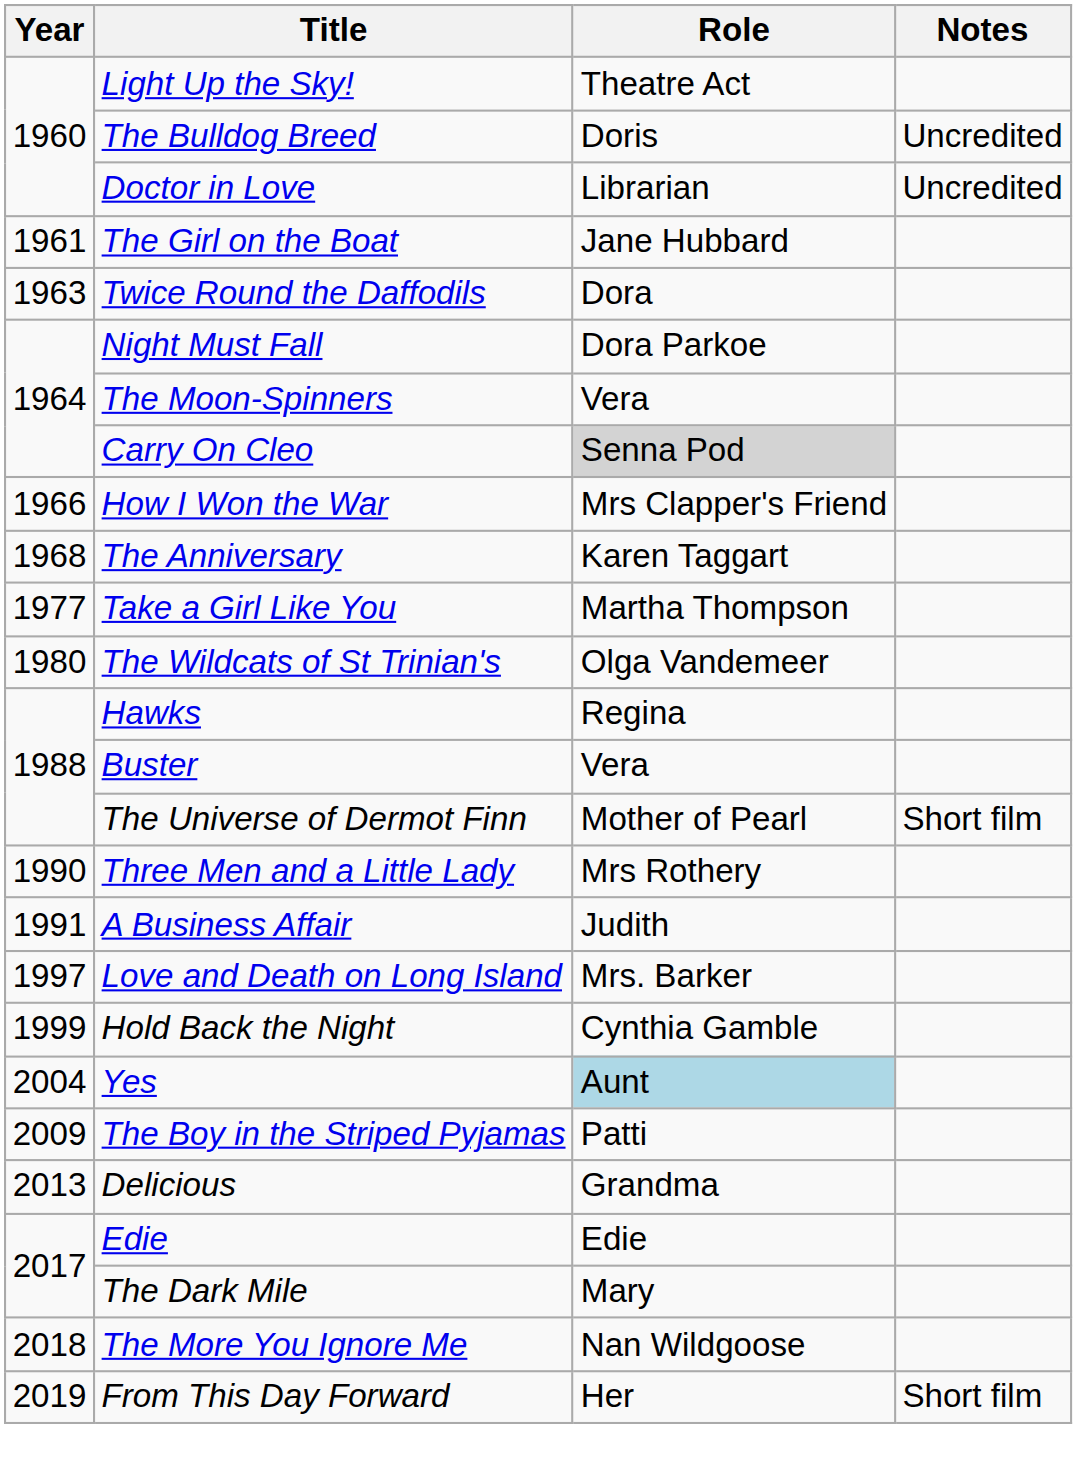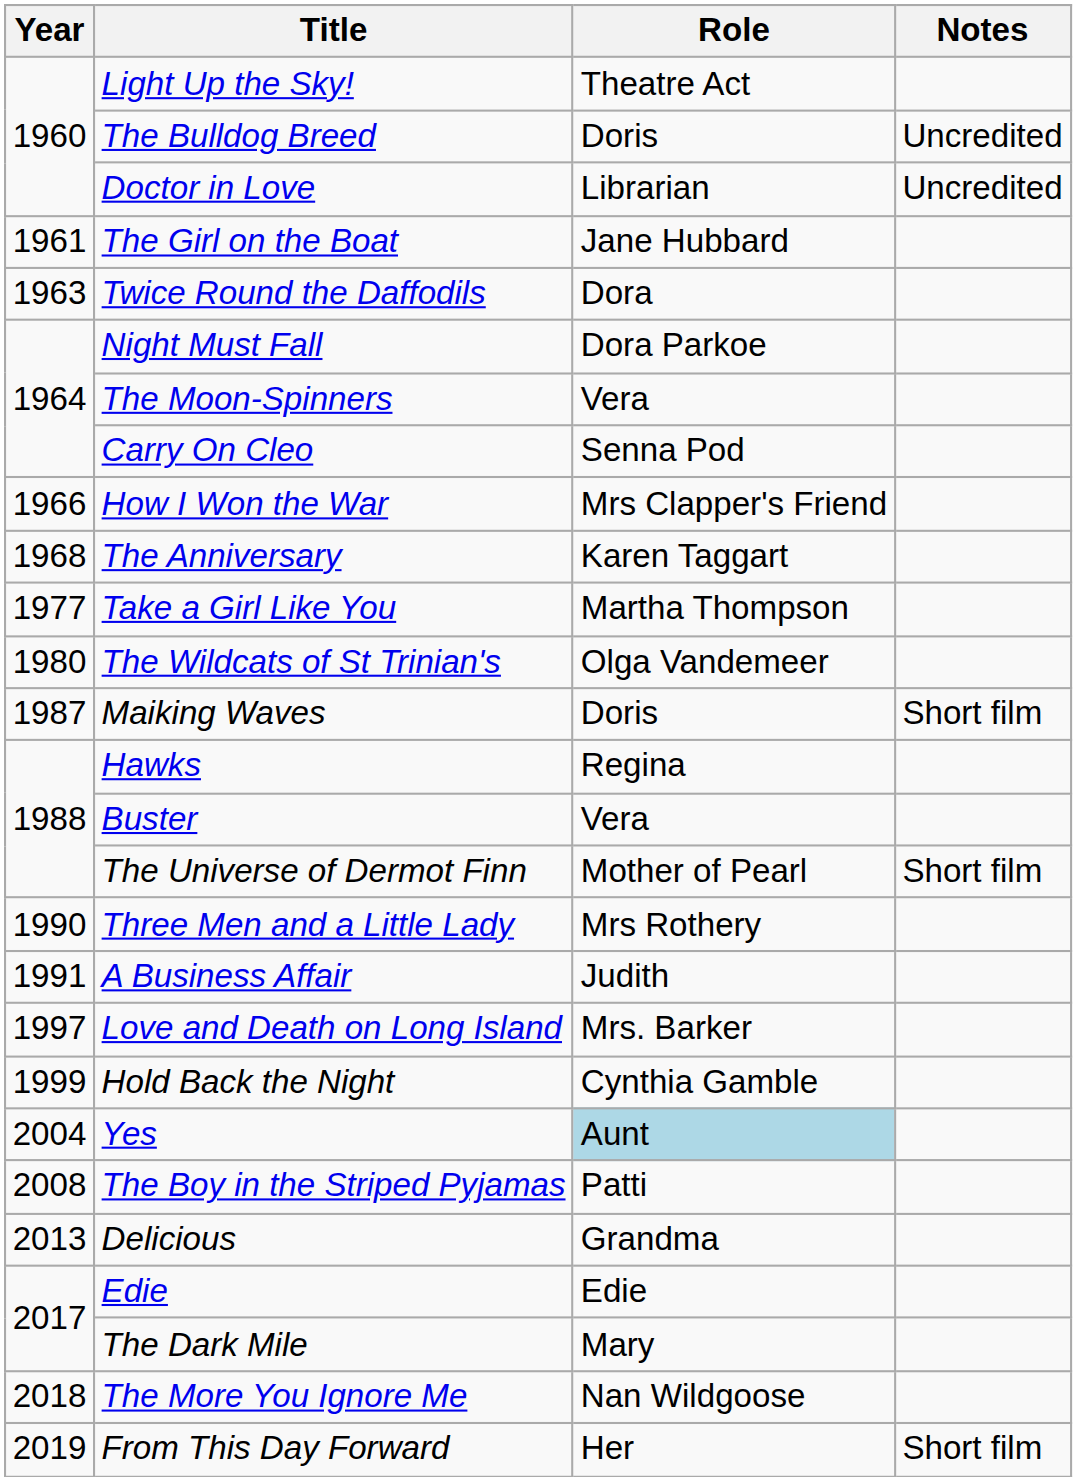Carry On Cleo | Role: lightgrey background -> no background
+ row: 1987 | Maiking Waves | Doris | Short film
The Boy in the Striped Pyjamas | Year: 2009 -> 2008
